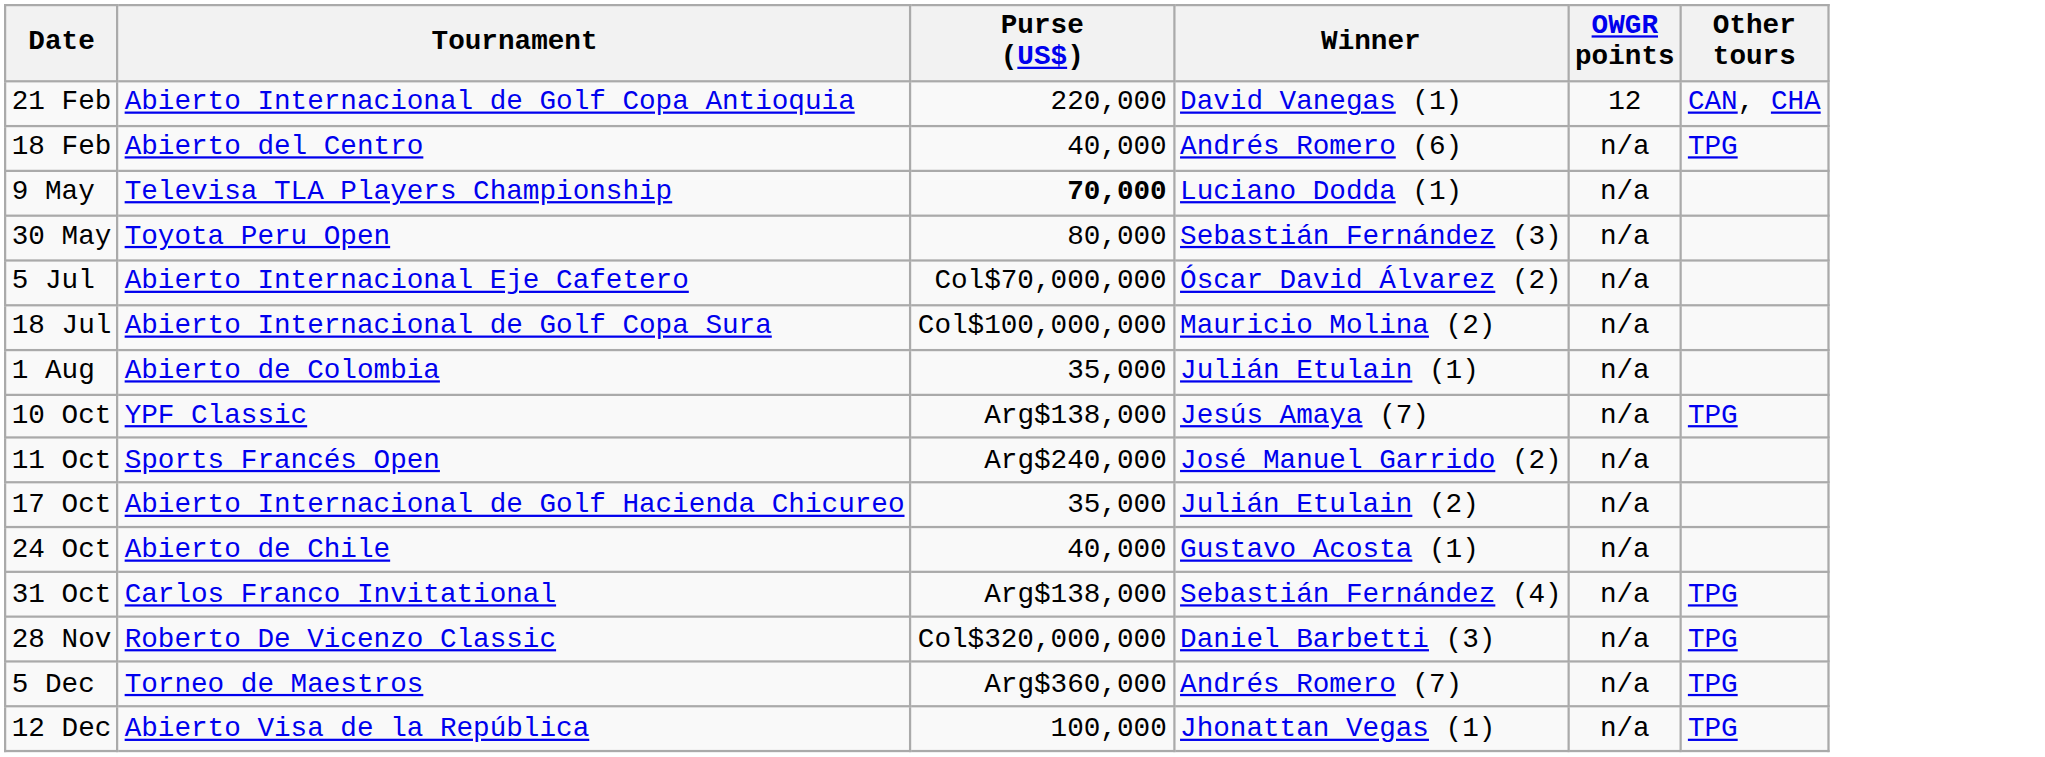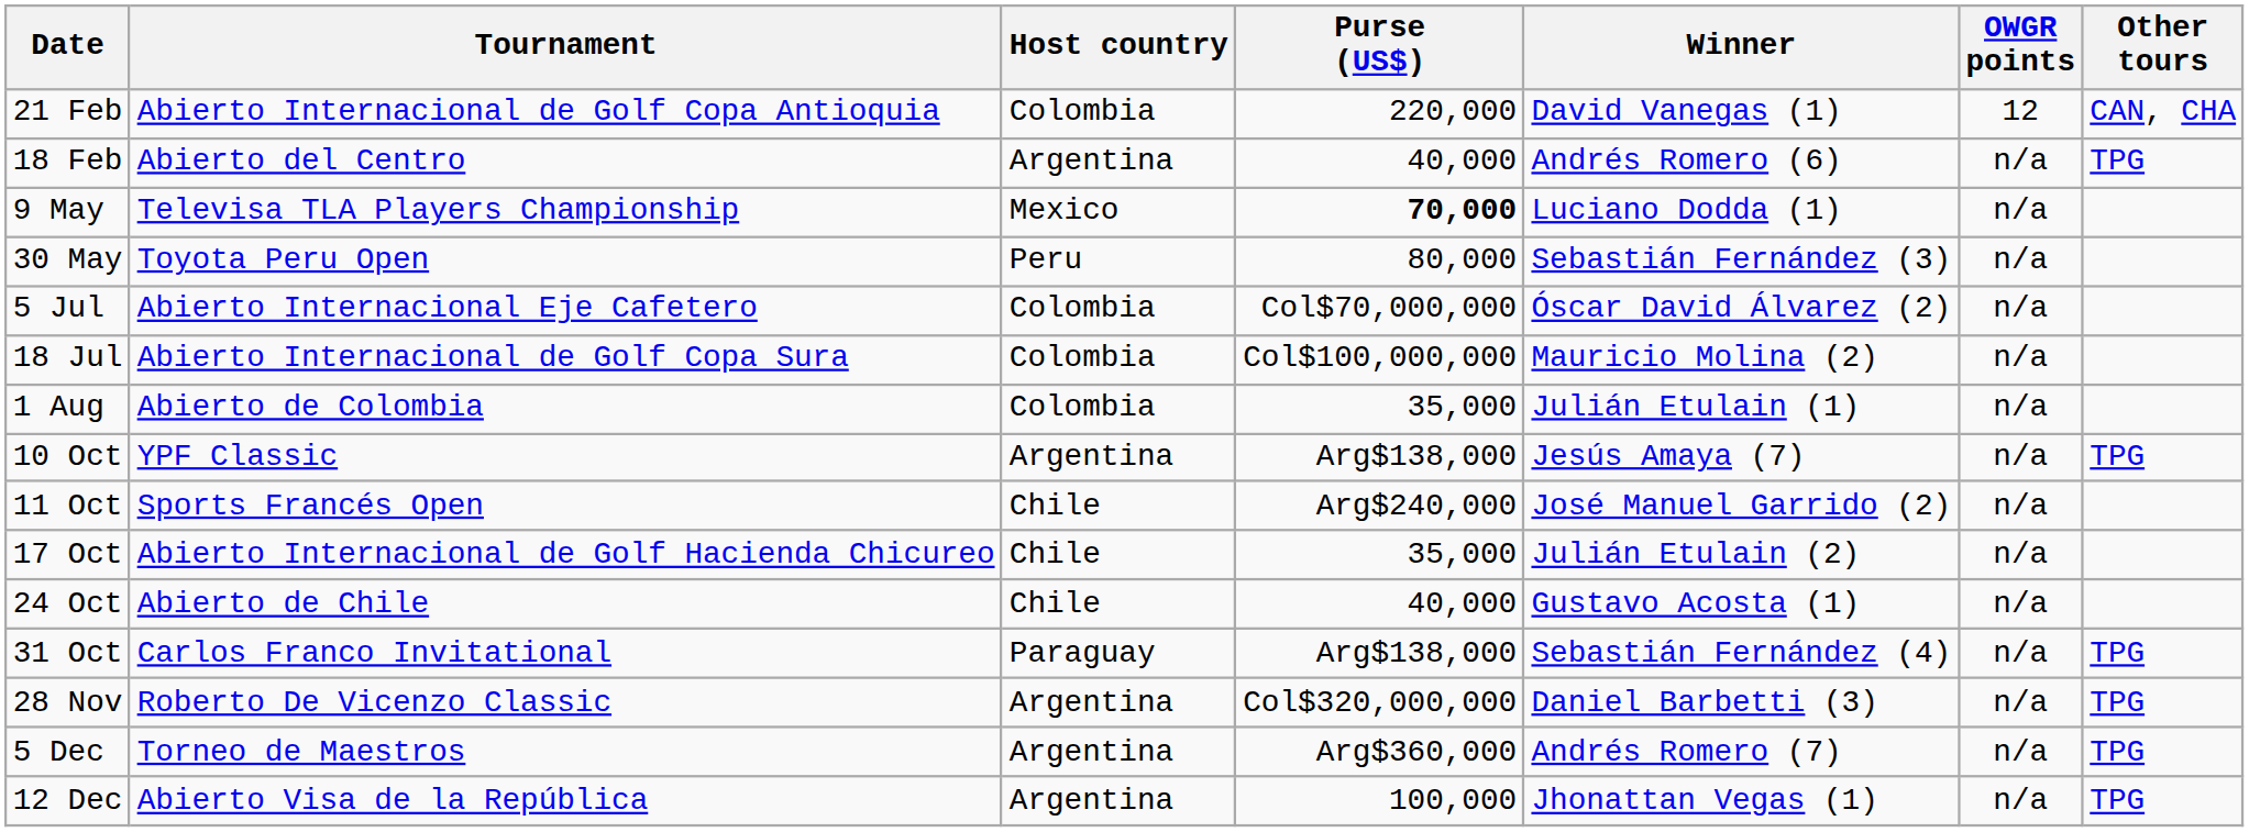+ column: Host country | Colombia | Argentina | Mexico | Peru | Colombia | Colombia | Colombia | Argentina | Chile | Chile | Chile | Paraguay | Argentina | Argentina | Argentina
